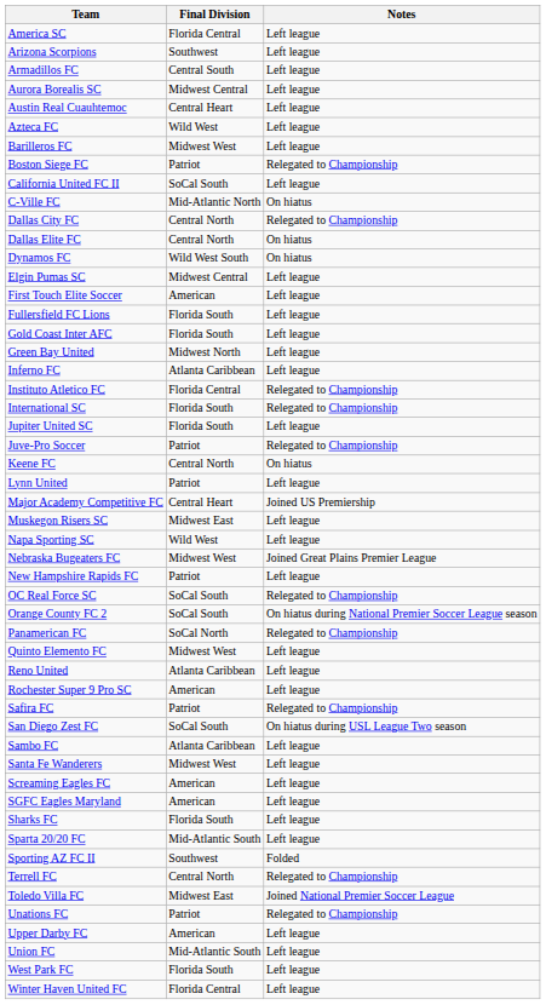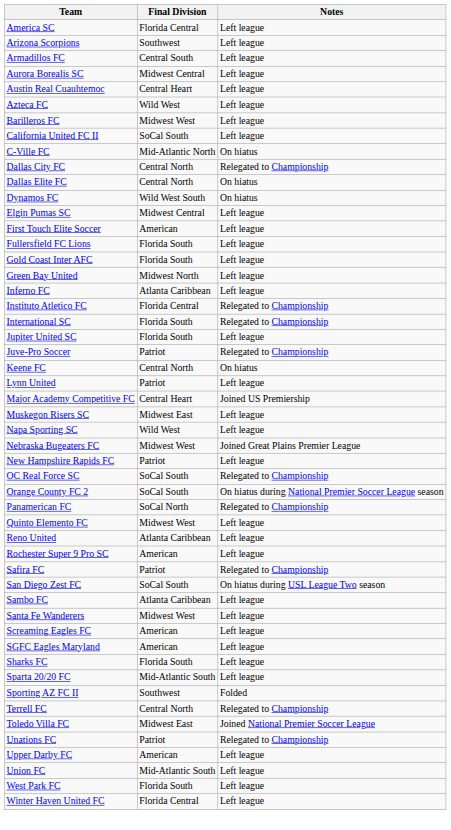- row: Boston Siege FC | Patriot | Relegated to Championship
